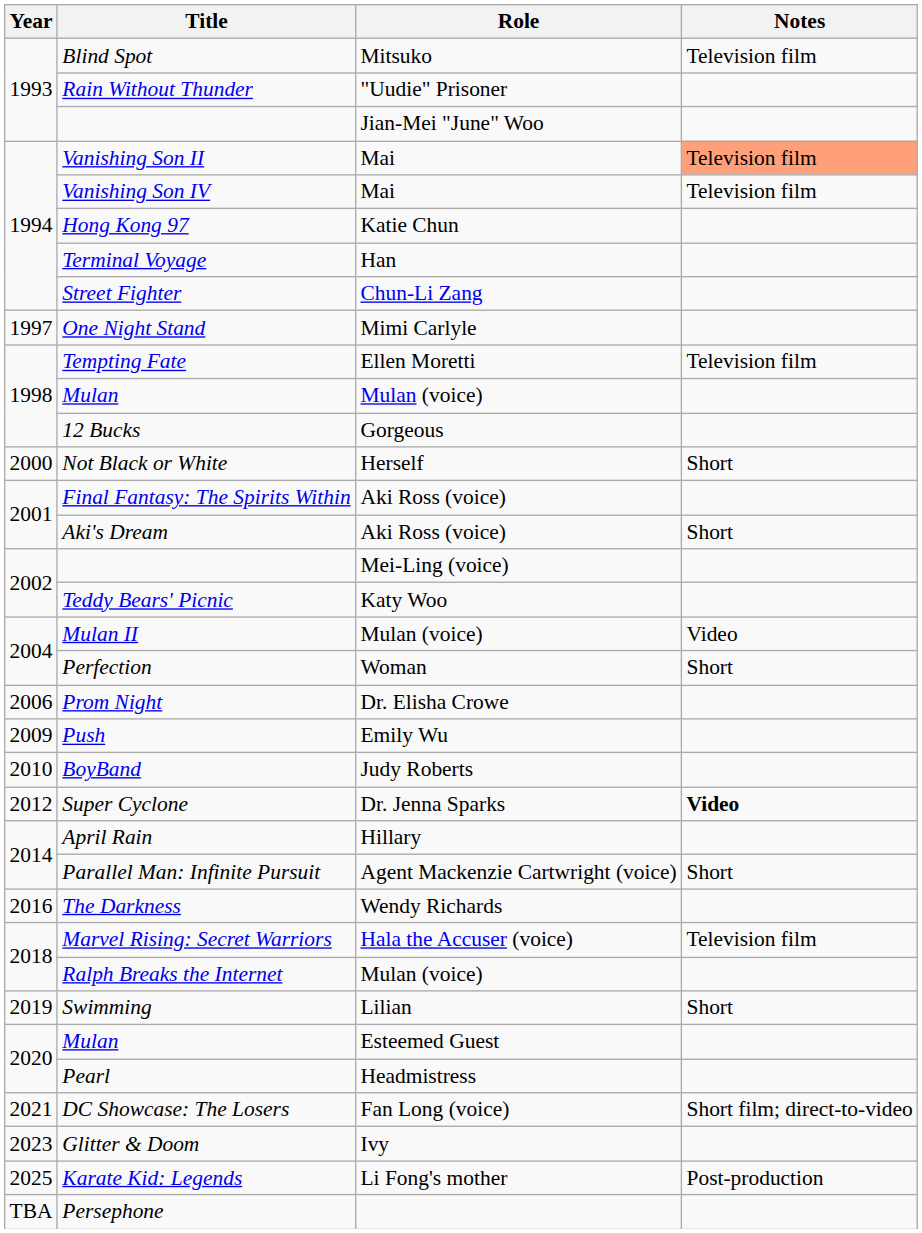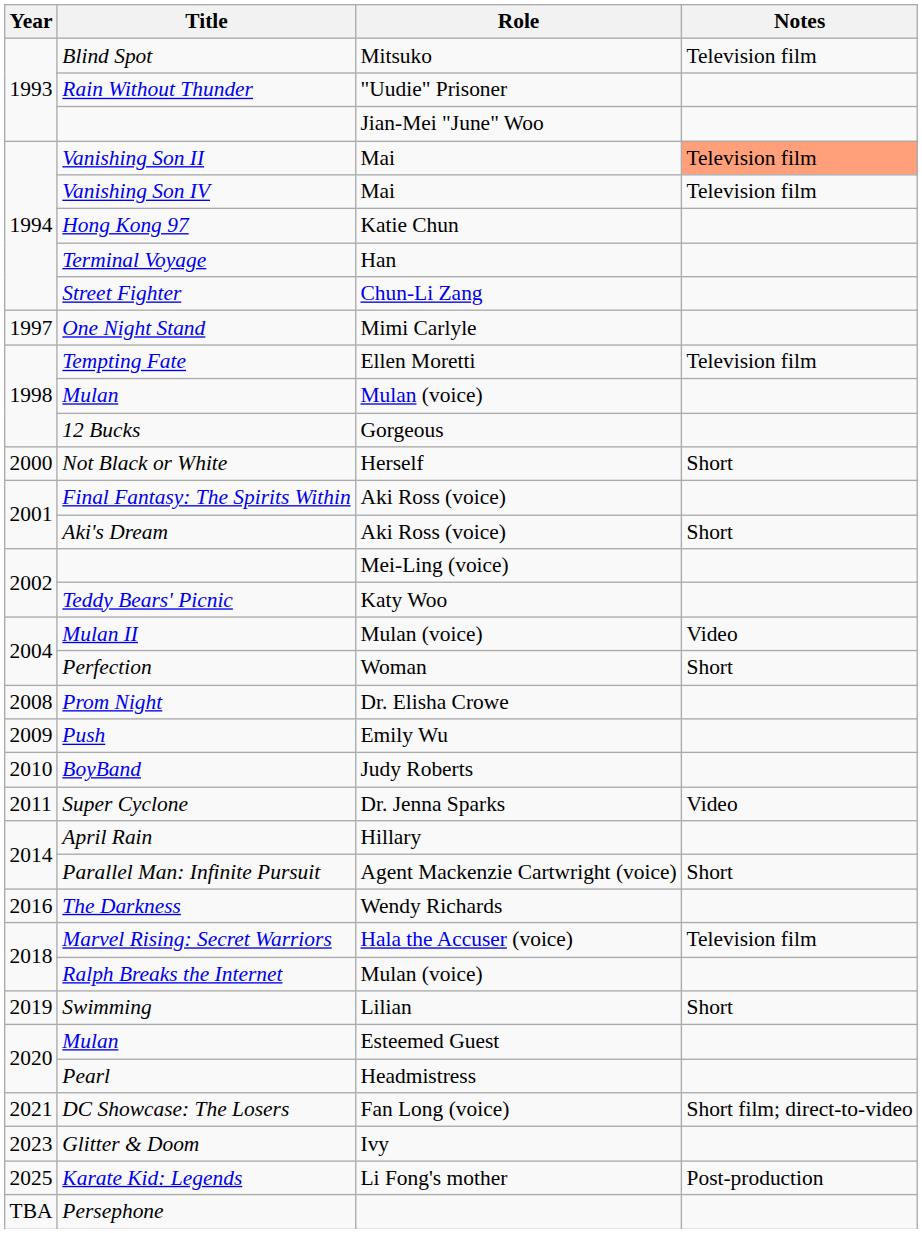Prom Night | Year: 2006 -> 2008
Super Cyclone | Year: 2012 -> 2011
Super Cyclone | Notes: bold -> normal
